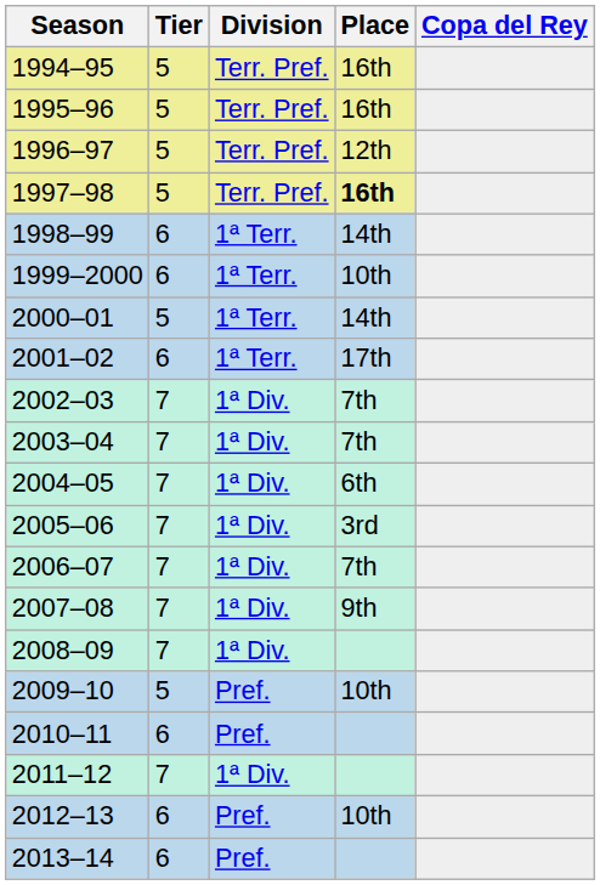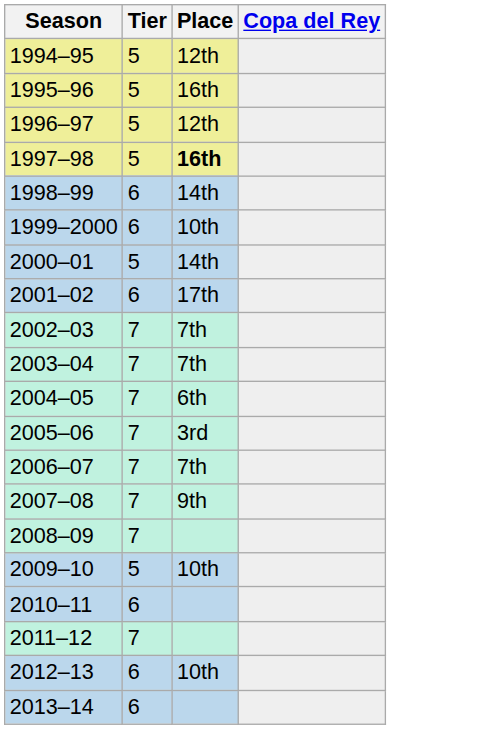- column: Division | Terr. Pref. | Terr. Pref. | Terr. Pref. | Terr. Pref. | 1ª Terr. | 1ª Terr. | 1ª Terr. | 1ª Terr. | 1ª Div. | 1ª Div. | 1ª Div. | 1ª Div. | 1ª Div. | 1ª Div. | 1ª Div. | Pref. | Pref. | 1ª Div. | Pref. | Pref.
1994–95 | Place: 16th -> 12th
